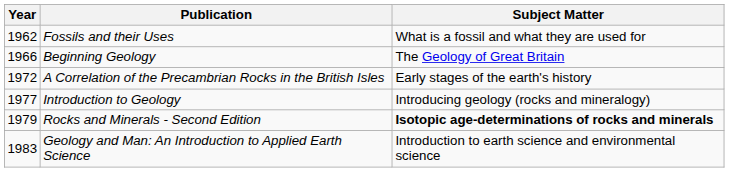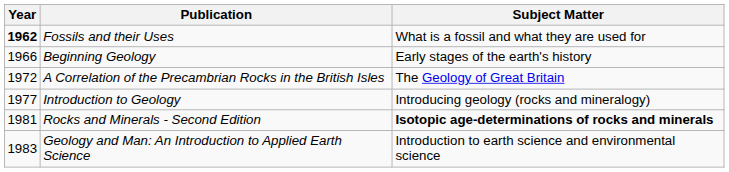Fossils and their Uses | Year: normal -> bold
Beginning Geology | Subject Matter: The Geology of Great Britain -> Early stages of the earth's history
A Correlation of the Precambrian Rocks in the British Isles | Subject Matter: Early stages of the earth's history -> The Geology of Great Britain
Rocks and Minerals - Second Edition | Year: 1979 -> 1981
